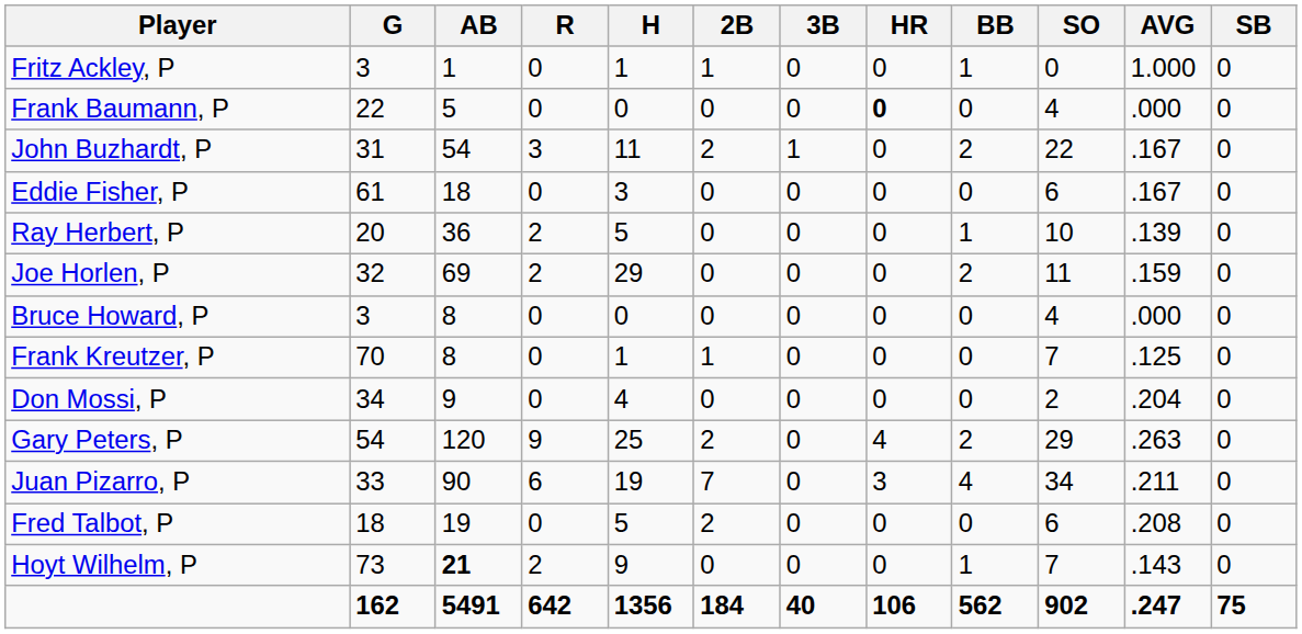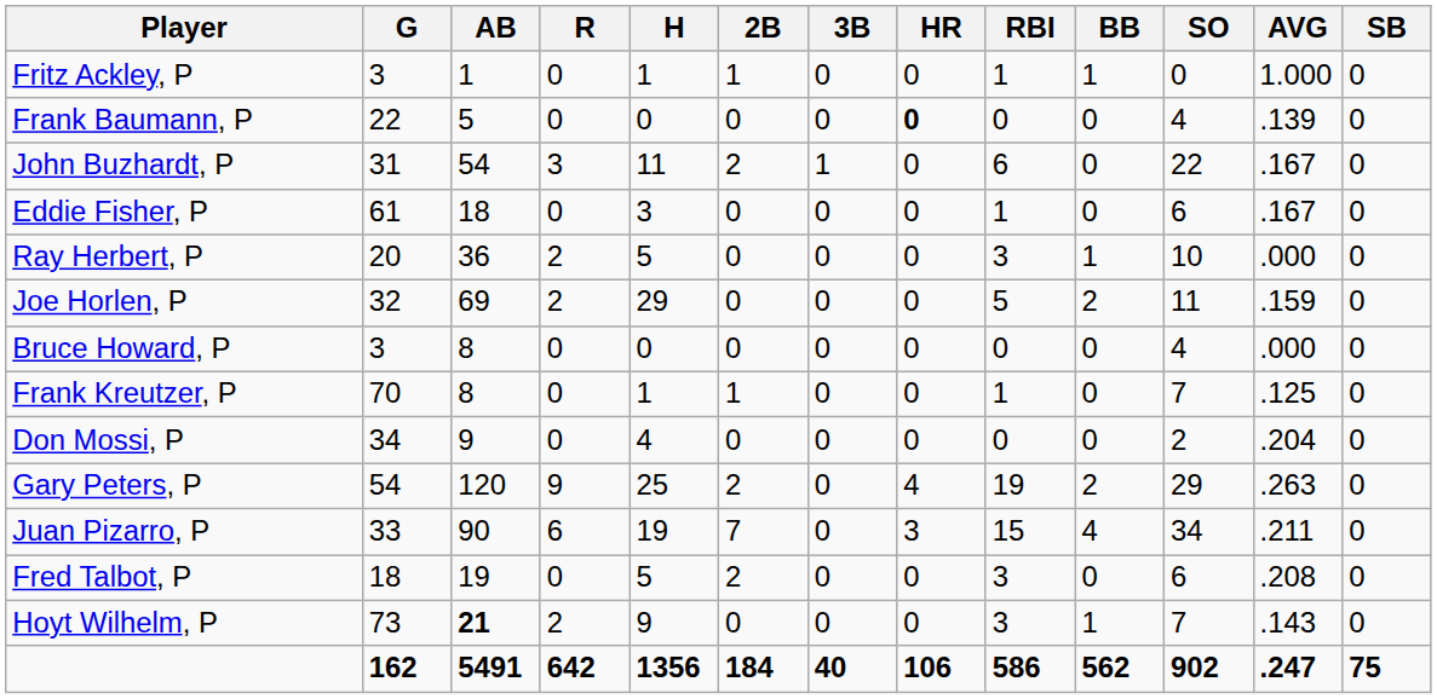+ column: RBI | 1 | 0 | 6 | 1 | 3 | 5 | 0 | 1 | 0 | 19 | 15 | 3 | 3 | 586
Frank Baumann, P | AVG: .000 -> .139
John Buzhardt, P | BB: 2 -> 0
Ray Herbert, P | AVG: .139 -> .000
